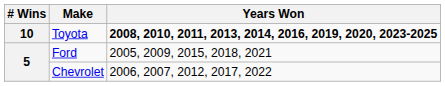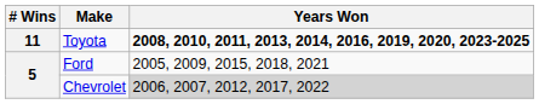Toyota | # Wins: 10 -> 11
Chevrolet | Years Won: no background -> lightgrey background
